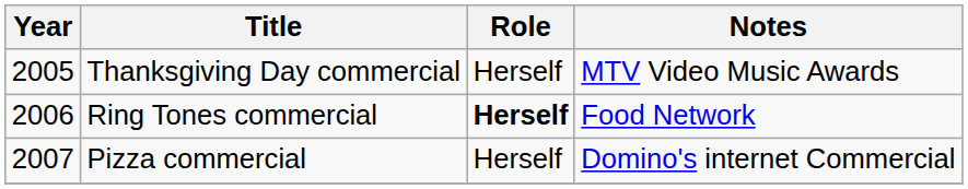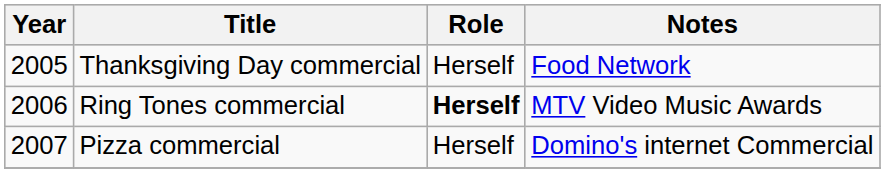Thanksgiving Day commercial | Notes: MTV Video Music Awards -> Food Network
Ring Tones commercial | Notes: Food Network -> MTV Video Music Awards
